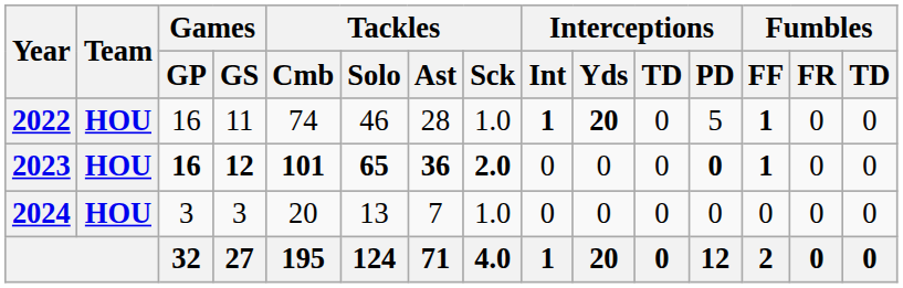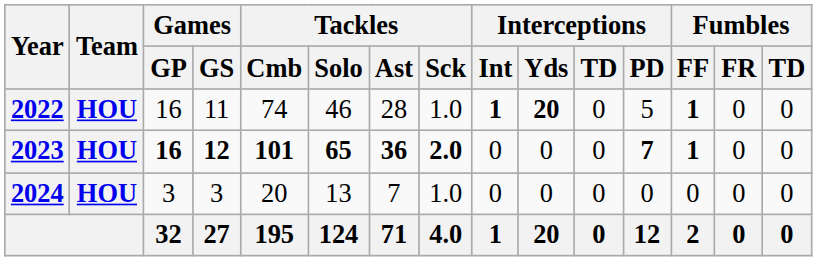2023 | Interceptions / PD: 0 -> 7
